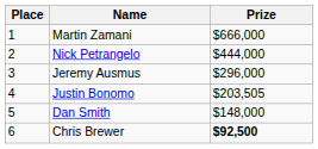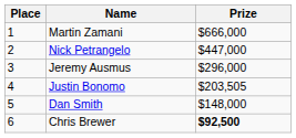Nick Petrangelo | Prize: $444,000 -> $447,000
